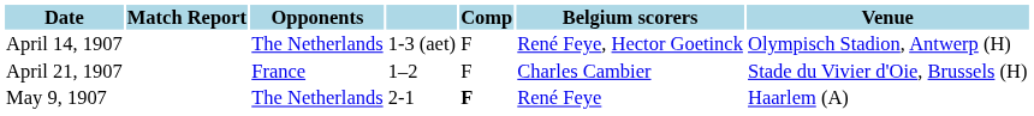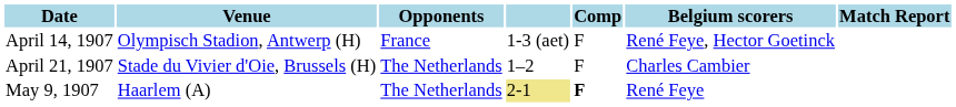columns swapped: Venue <-> Match Report
April 14, 1907 | Opponents: The Netherlands -> France
April 21, 1907 | Opponents: France -> The Netherlands
May 9, 1907 | column 4: no background -> khaki background
